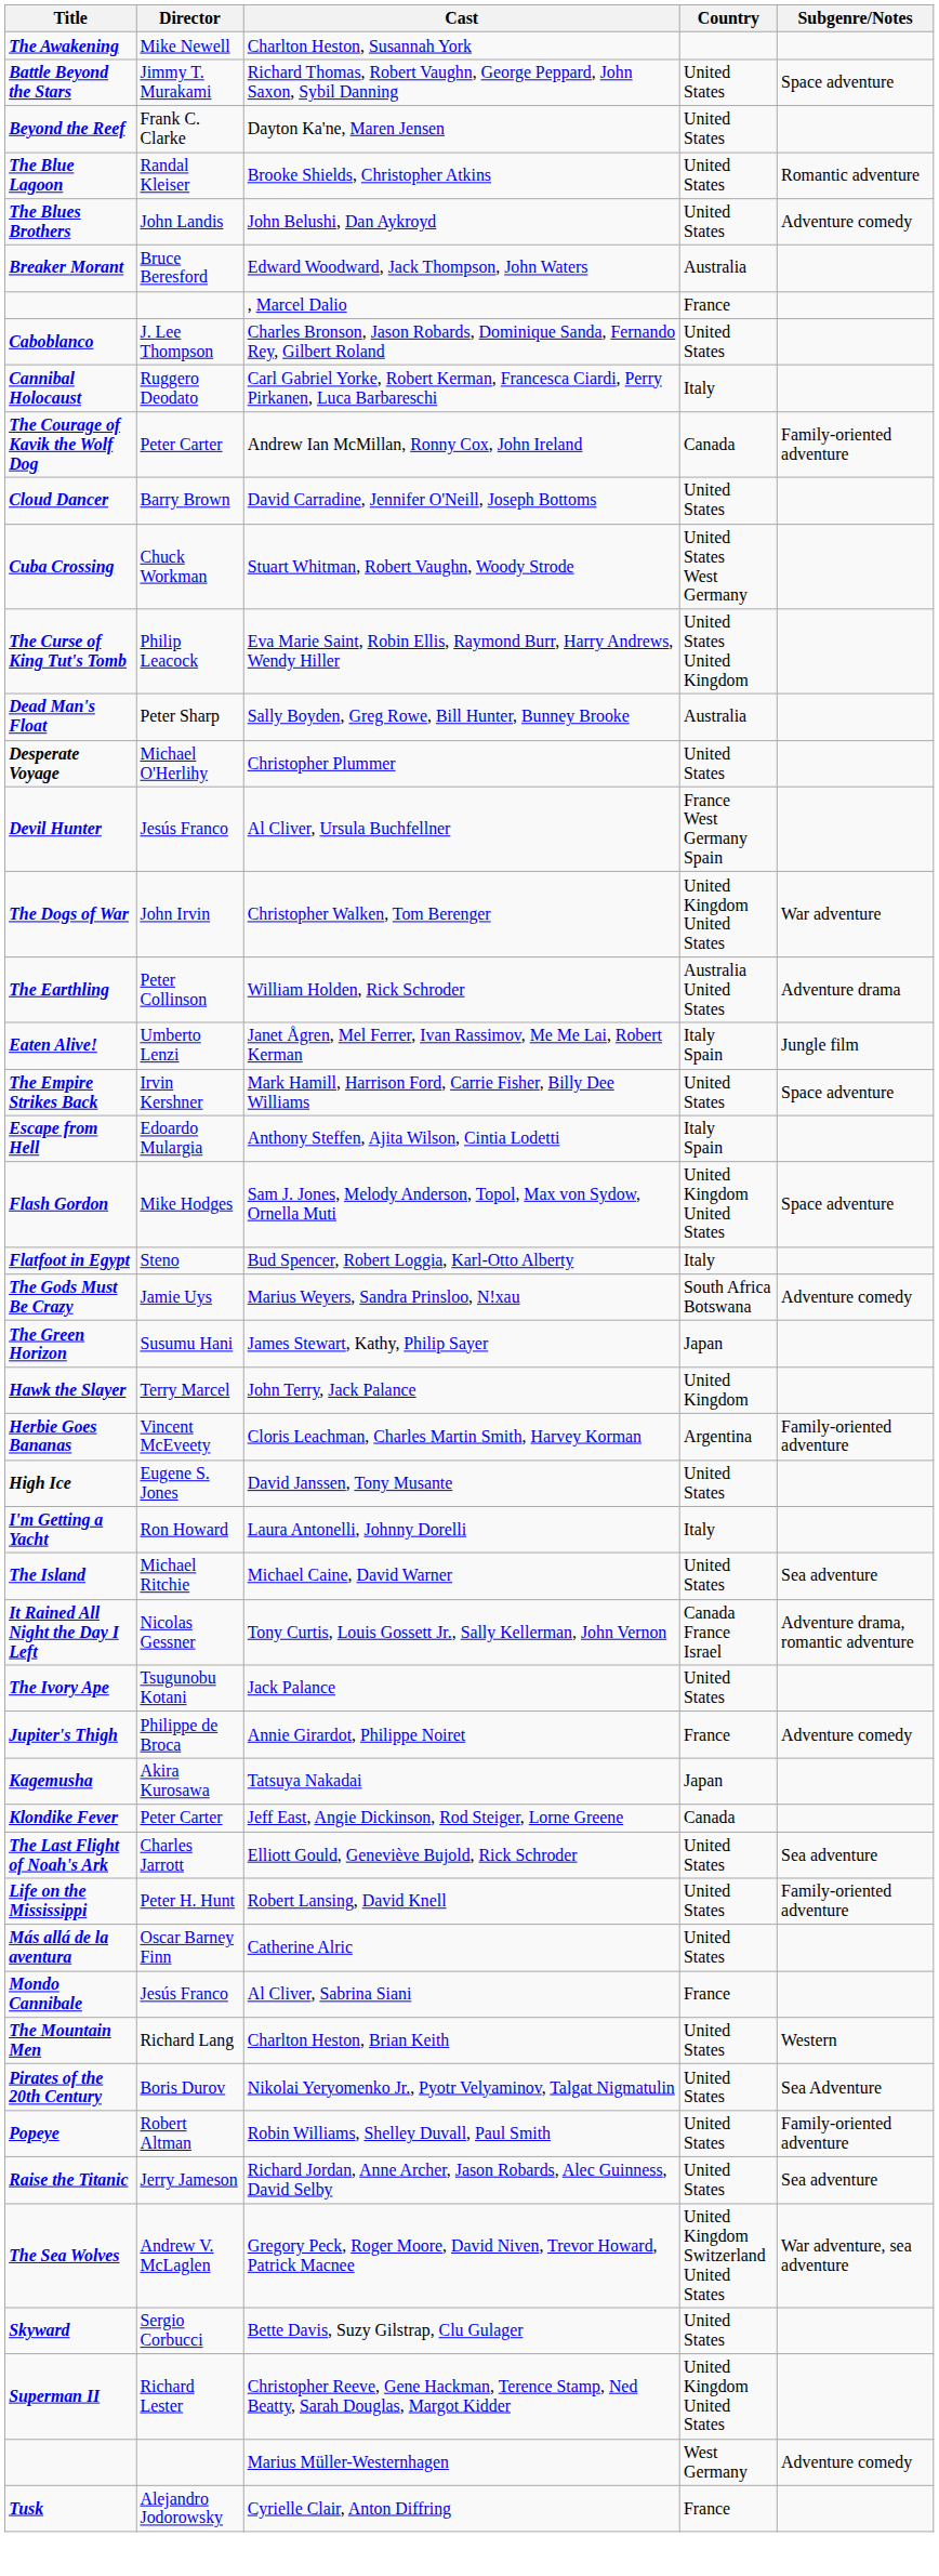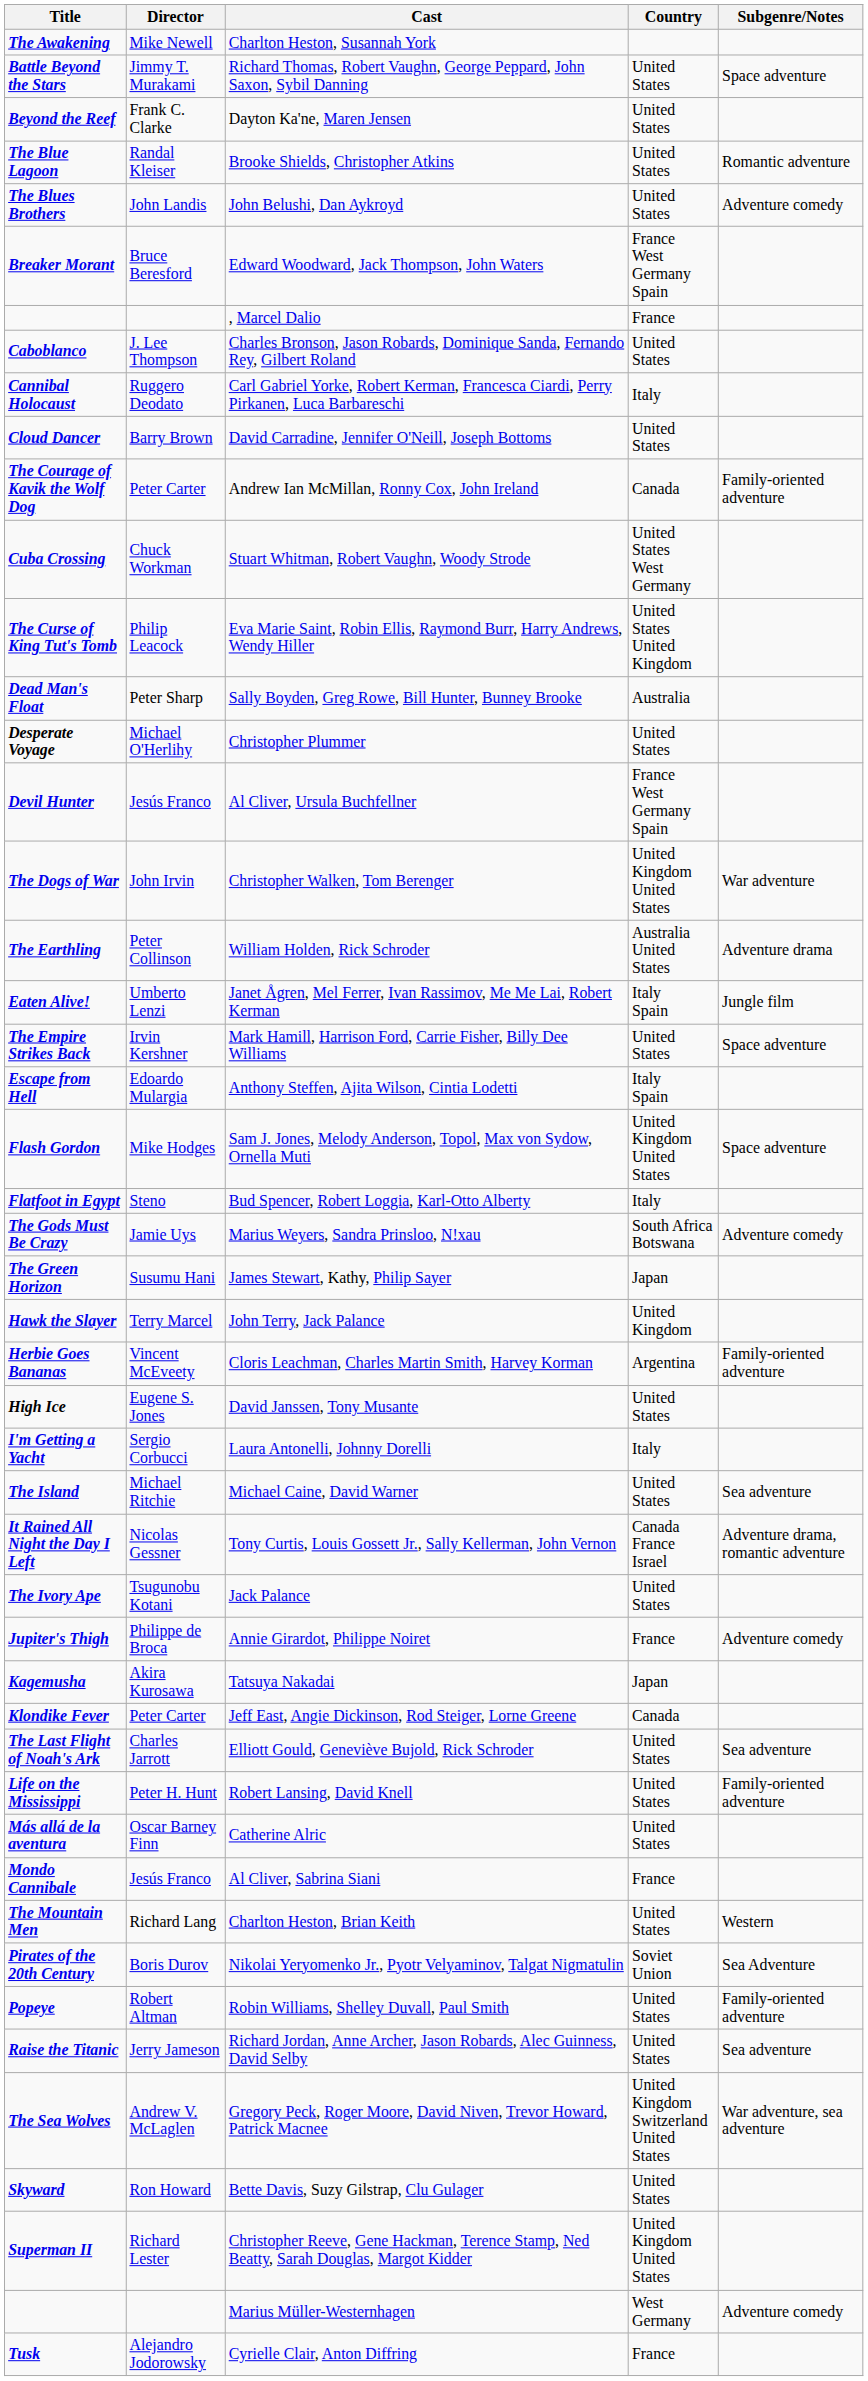Edward Woodward, Jack Thompson, John Waters | Country: Australia -> France West Germany Spain
rows swapped: David Carradine, Jennifer O'Neill, Joseph Bottoms <-> Andrew Ian McMillan, Ronny Cox, John Ireland
Laura Antonelli, Johnny Dorelli | Director: Ron Howard -> Sergio Corbucci
Nikolai Yeryomenko Jr., Pyotr Velyaminov, Talgat Nigmatulin | Country: United States -> Soviet Union
Bette Davis, Suzy Gilstrap, Clu Gulager | Director: Sergio Corbucci -> Ron Howard
